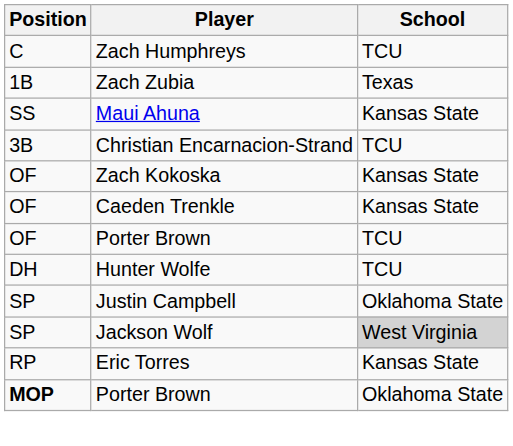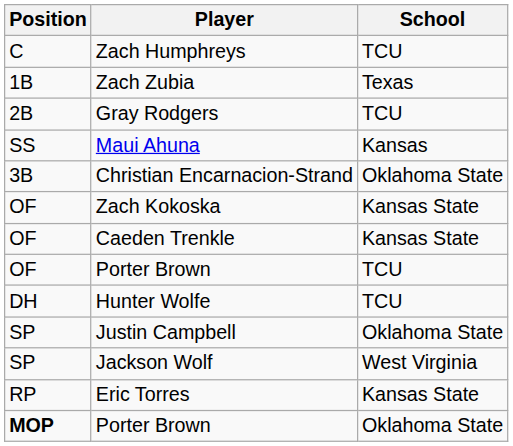+ row: 2B | Gray Rodgers | TCU
Maui Ahuna | School: Kansas State -> Kansas
Christian Encarnacion-Strand | School: TCU -> Oklahoma State
Jackson Wolf | School: lightgrey background -> no background
